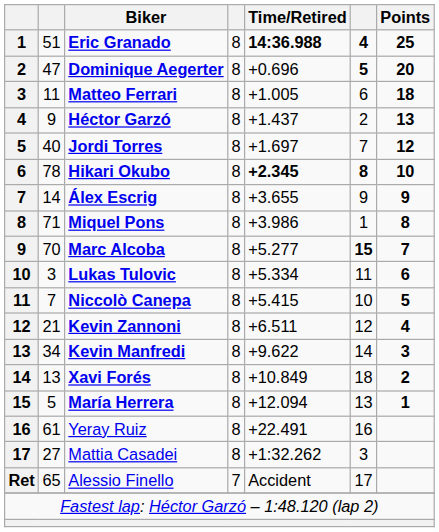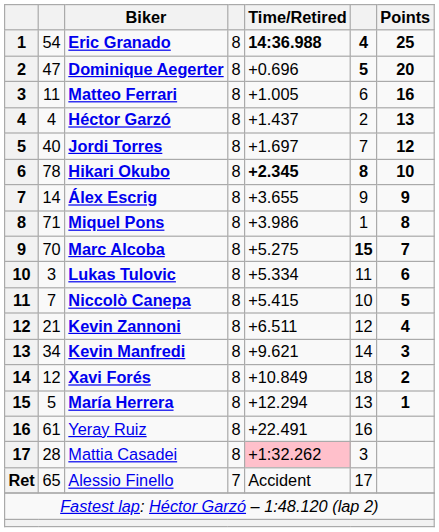Eric Granado | column 2: 51 -> 54
Matteo Ferrari | Points: 18 -> 16
Héctor Garzó | column 2: 9 -> 4
Marc Alcoba | Time/Retired: +5.277 -> +5.275
Kevin Manfredi | Time/Retired: +9.622 -> +9.621
Xavi Forés | column 2: 13 -> 12
María Herrera | Time/Retired: +12.094 -> +12.294
Mattia Casadei | column 2: 27 -> 28
Mattia Casadei | Time/Retired: no background -> pink background
